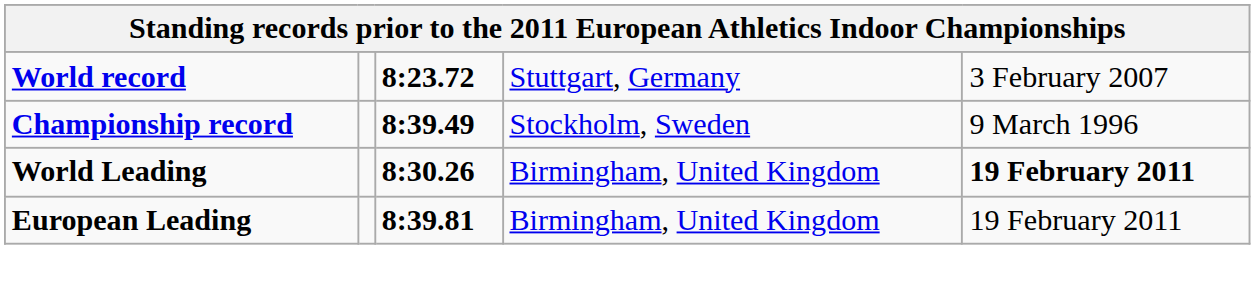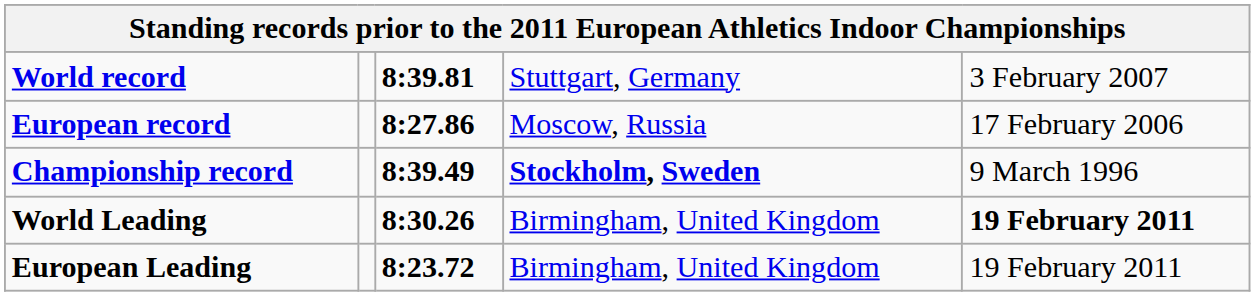World record | column 3: 8:23.72 -> 8:39.81
+ row: European record | 8:27.86 | Moscow, Russia | 17 February 2006
Championship record | column 4: normal -> bold
European Leading | column 3: 8:39.81 -> 8:23.72
